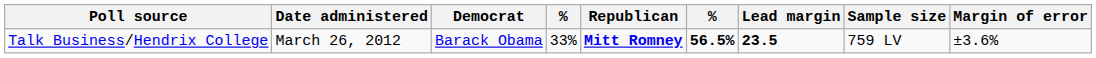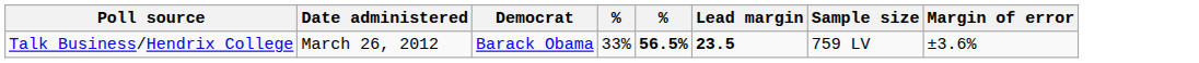- column: Republican | Mitt Romney
